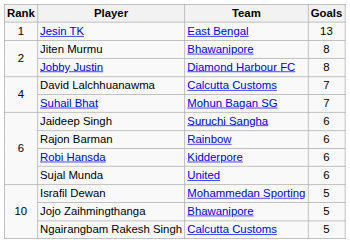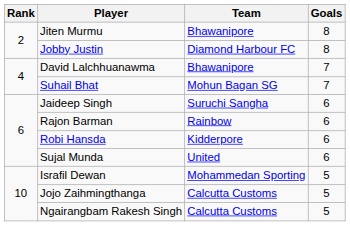- row: 1 | Jesin TK | East Bengal | 13
David Lalchhuanawma | Team: Calcutta Customs -> Bhawanipore
Jojo Zaihmingthanga | Team: Bhawanipore -> Calcutta Customs
